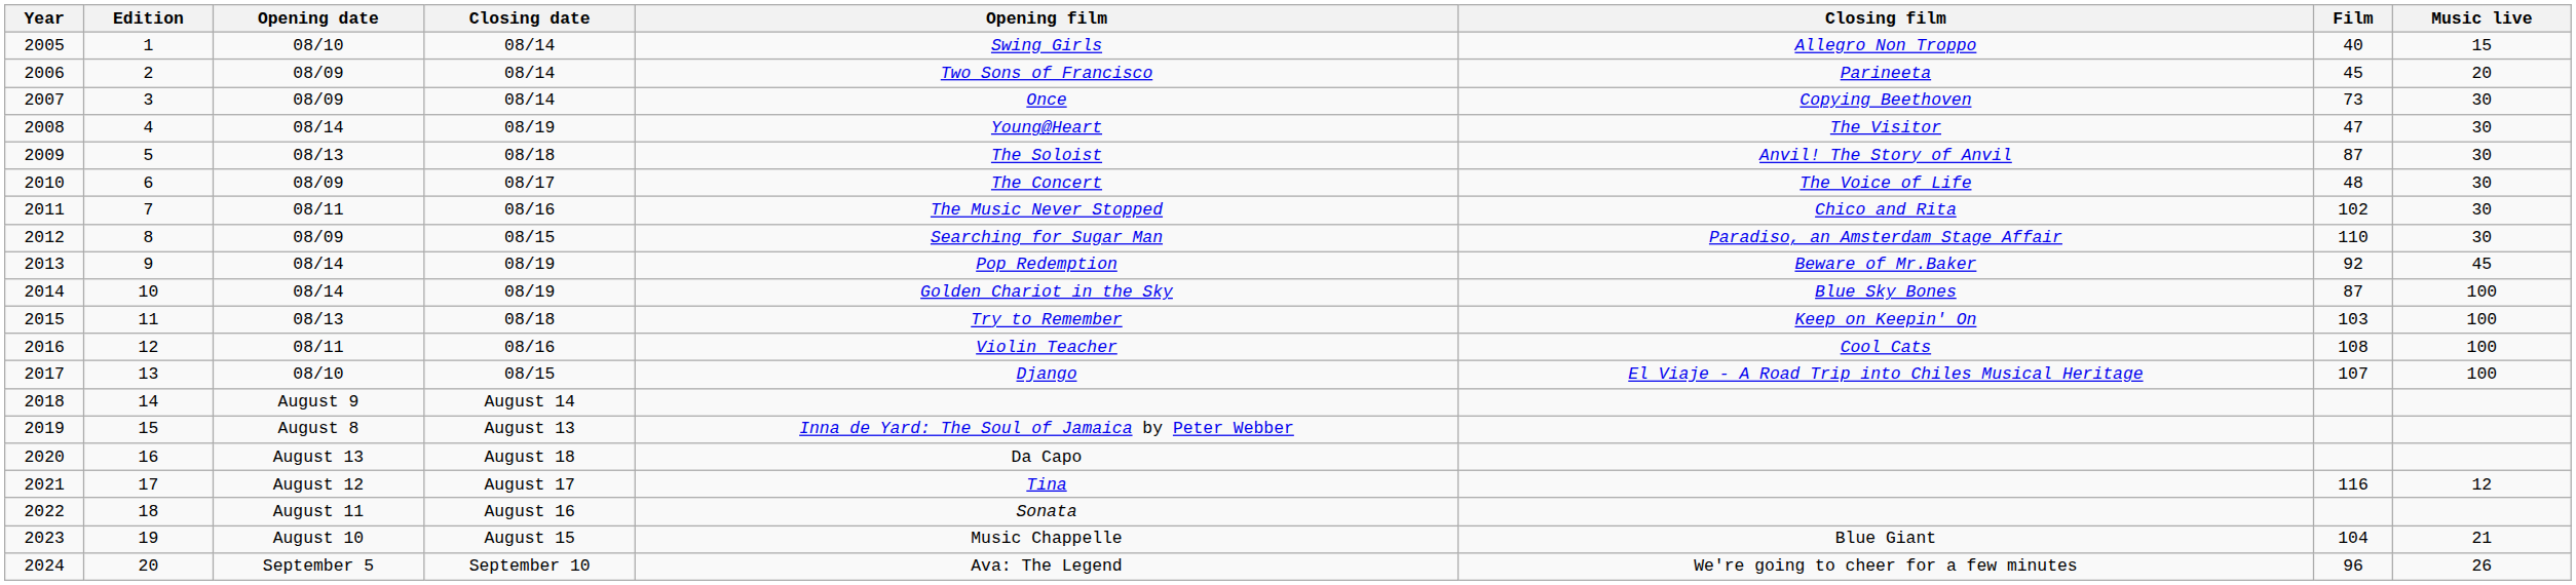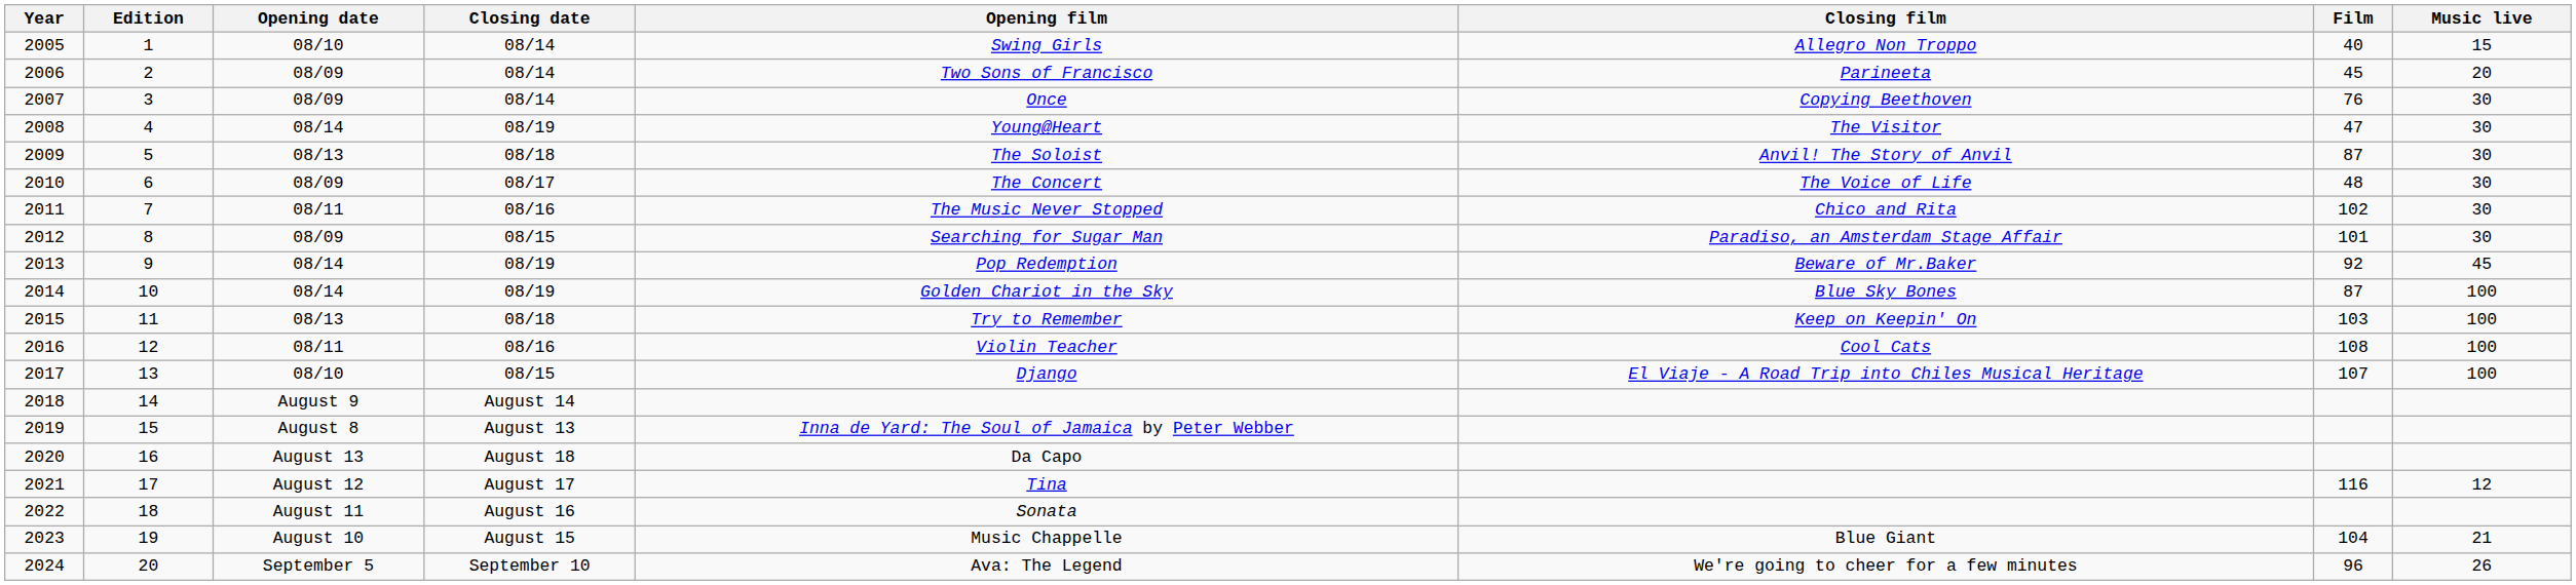2007 | Film: 73 -> 76
2012 | Film: 110 -> 101
